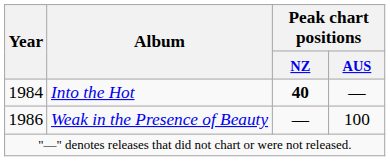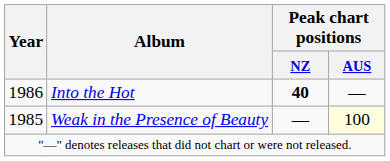Into the Hot | Year: 1984 -> 1986
Weak in the Presence of Beauty | Year: 1986 -> 1985
Weak in the Presence of Beauty | Peak chart positions / AUS: no background -> lightyellow background
